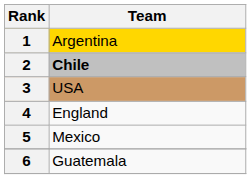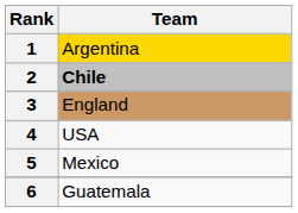3 | Team: USA -> England
4 | Team: England -> USA
